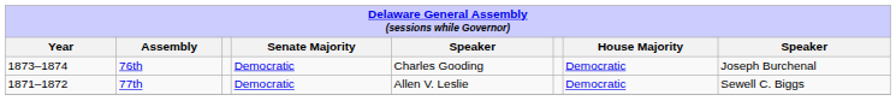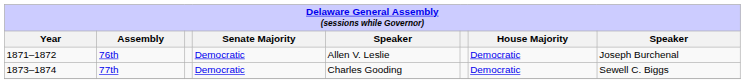76th | Year: 1873–1874 -> 1871–1872
76th | column 5: Charles Gooding -> Allen V. Leslie
77th | Year: 1871–1872 -> 1873–1874
77th | column 5: Allen V. Leslie -> Charles Gooding
